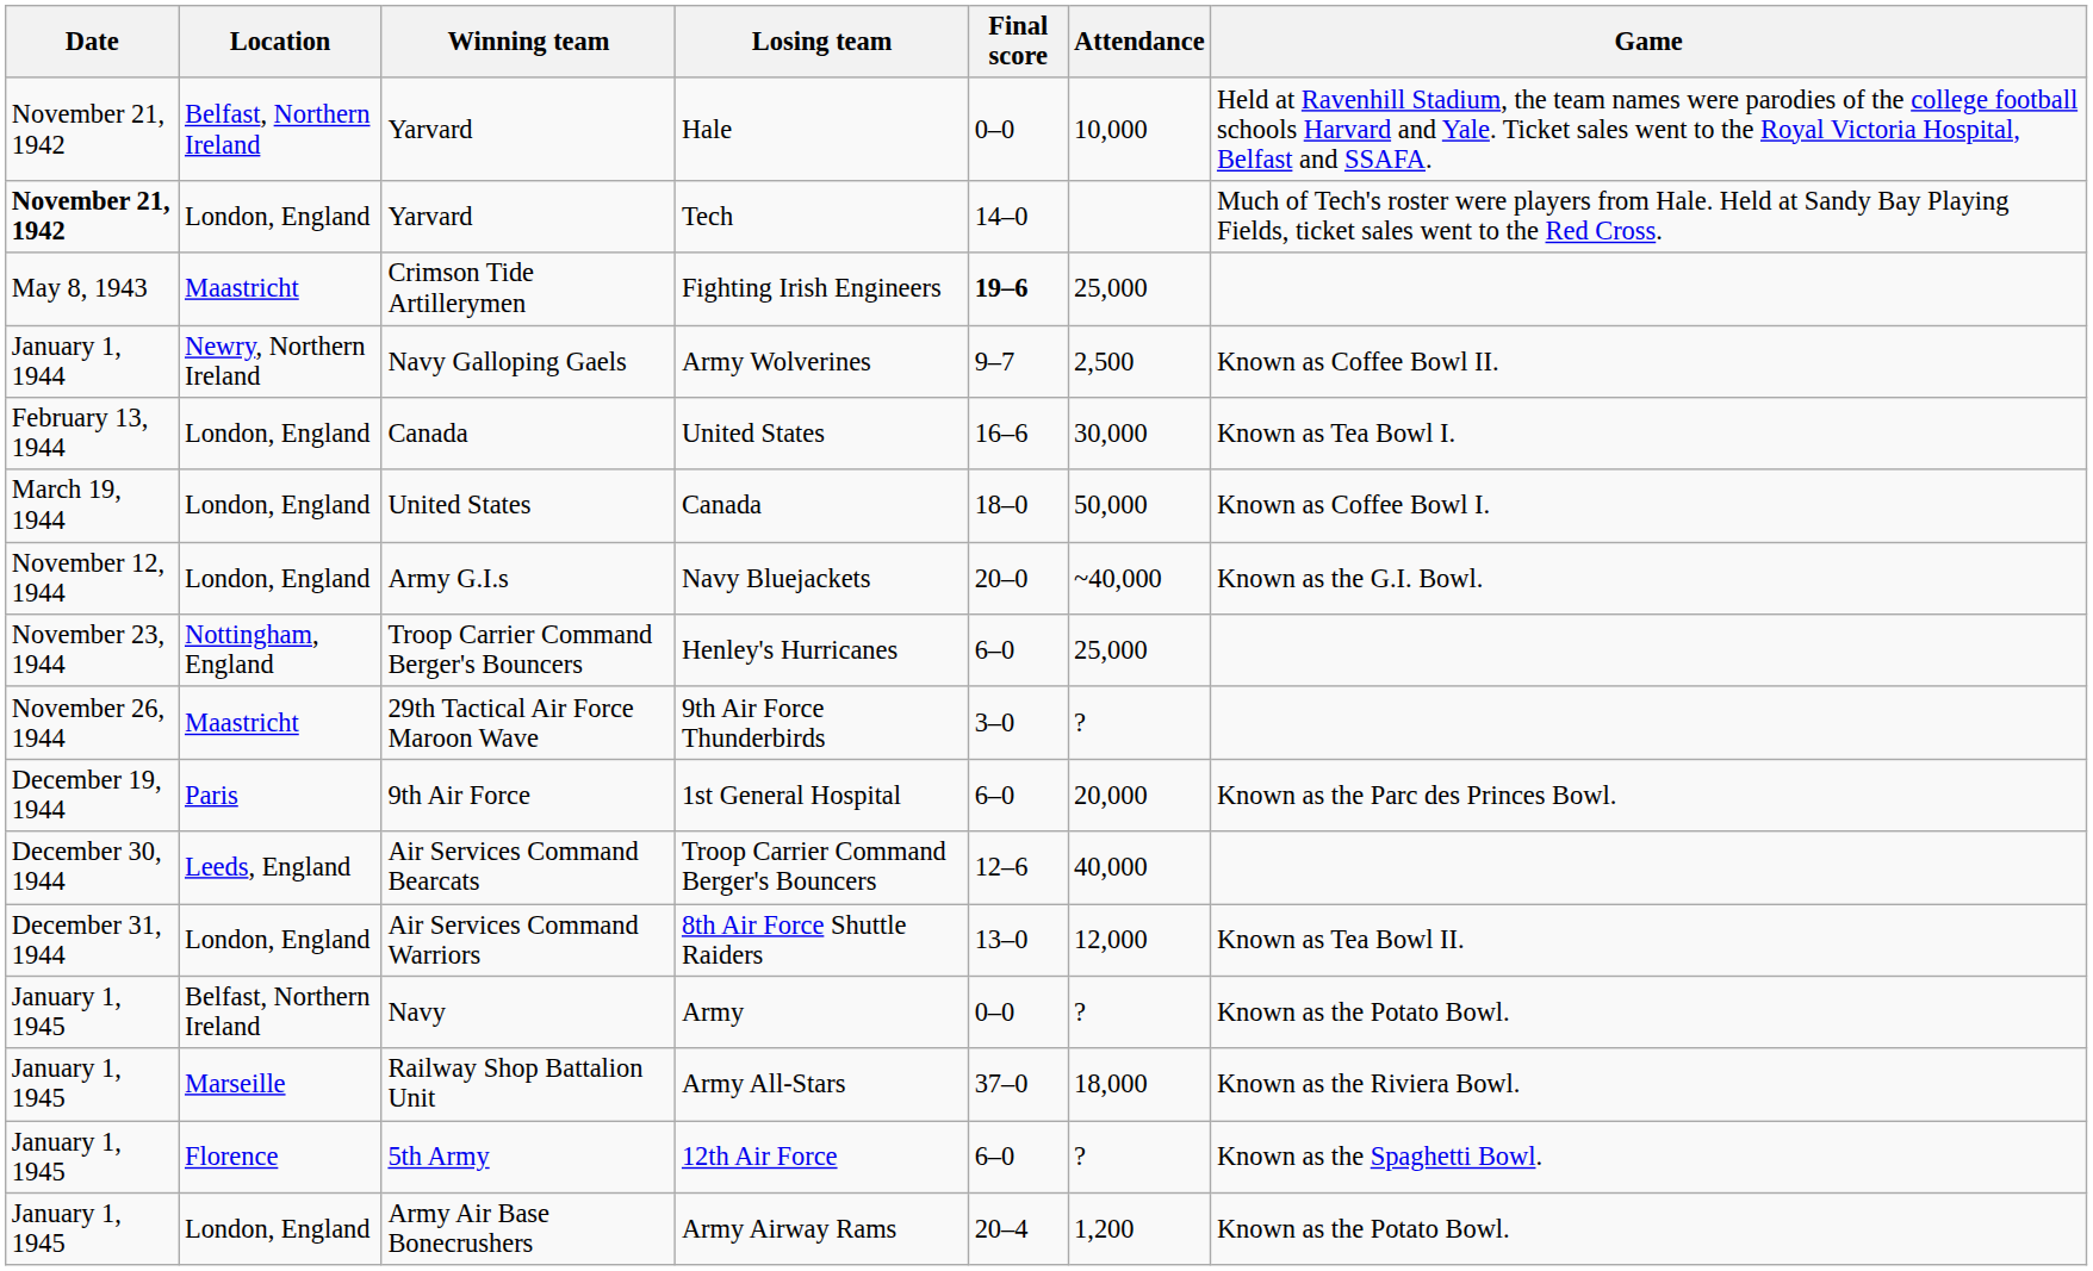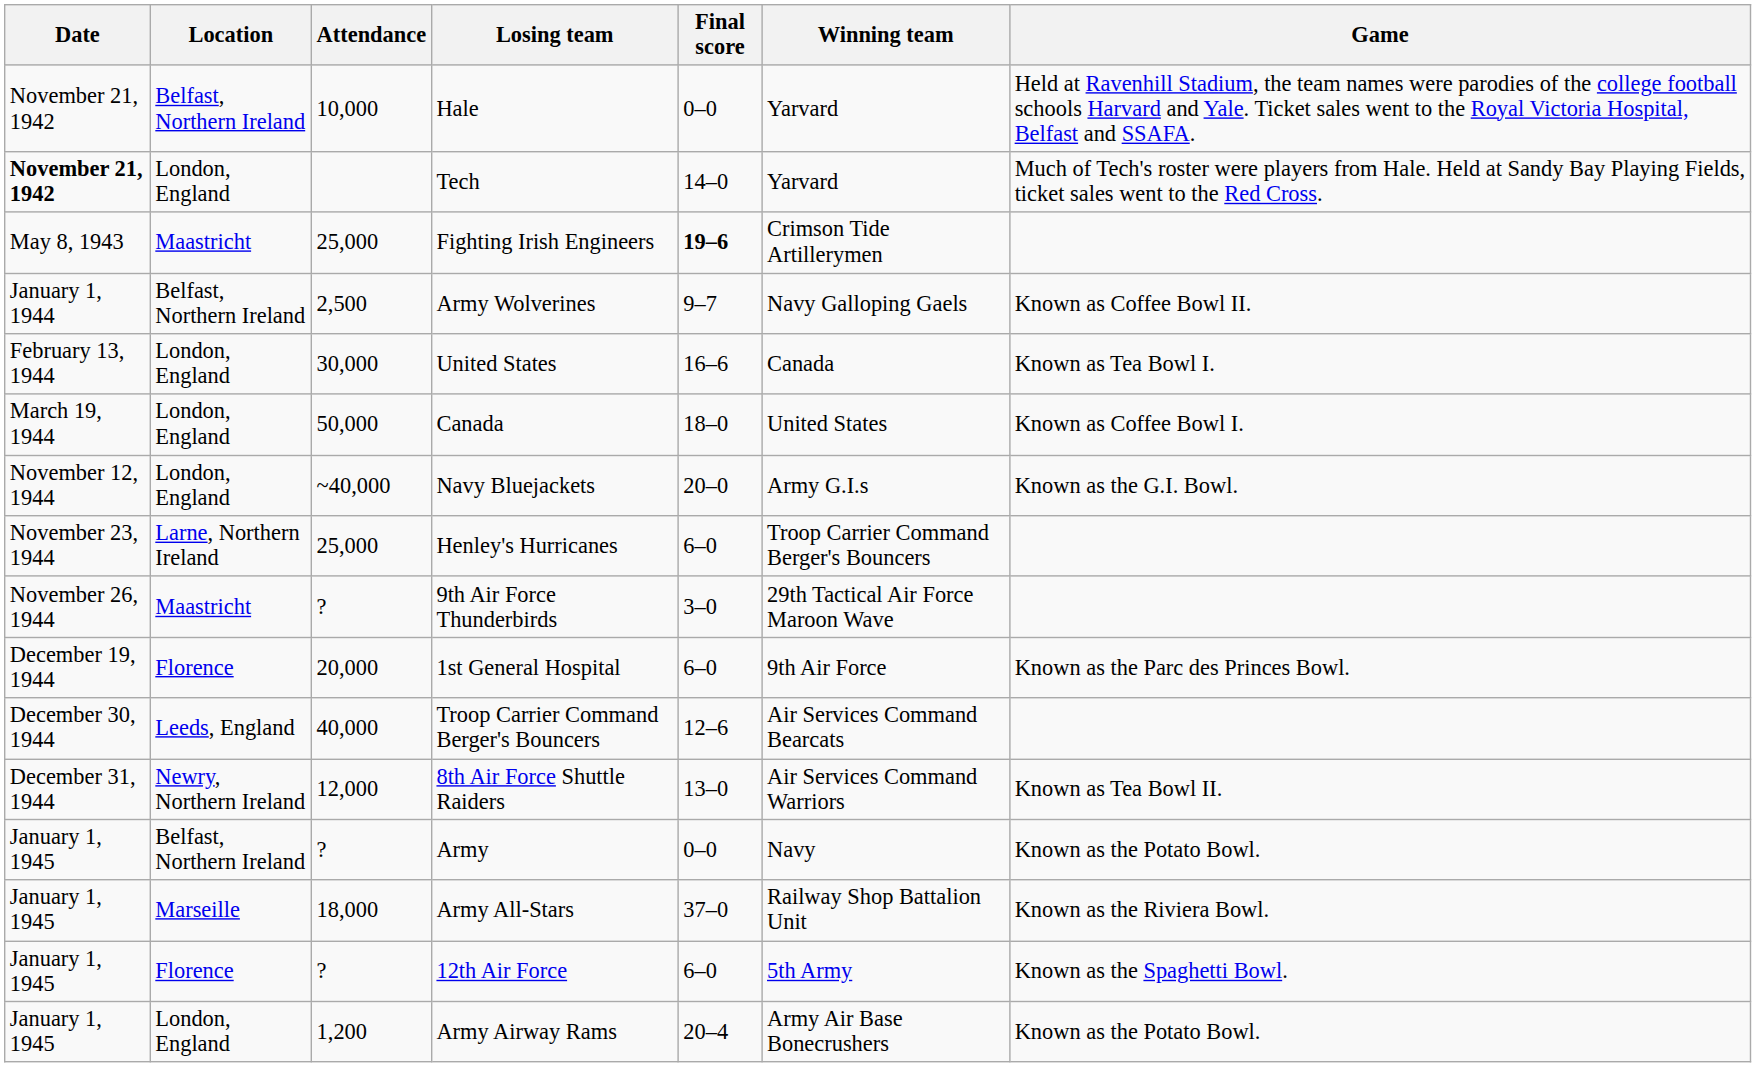columns swapped: Winning team <-> Attendance
Army Wolverines | Location: Newry, Northern Ireland -> Belfast, Northern Ireland
Henley's Hurricanes | Location: Nottingham, England -> Larne, Northern Ireland
1st General Hospital | Location: Paris -> Florence
8th Air Force Shuttle Raiders | Location: London, England -> Newry, Northern Ireland
